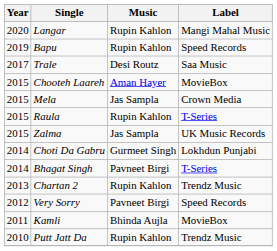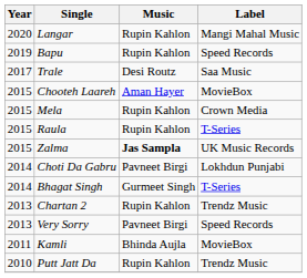Mela | Music: Jas Sampla -> Rupin Kahlon
Zalma | Music: normal -> bold
Choti Da Gabru | Music: Gurmeet Singh -> Pavneet Birgi
Bhagat Singh | Music: Pavneet Birgi -> Gurmeet Singh
Very Sorry | Year: 2012 -> 2013
